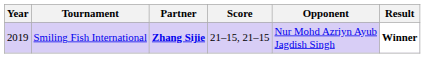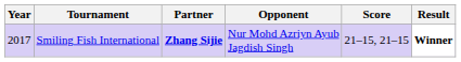columns swapped: Opponent <-> Score
Smiling Fish International | Year: 2019 -> 2017
